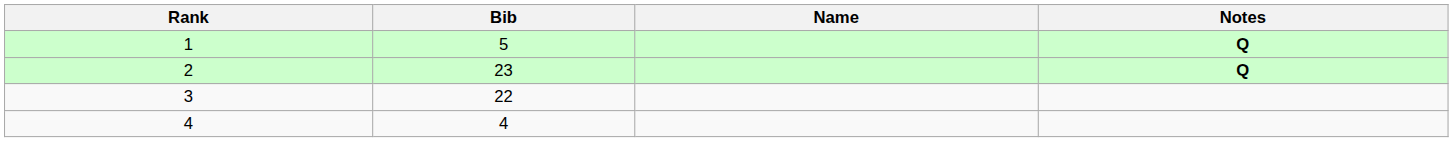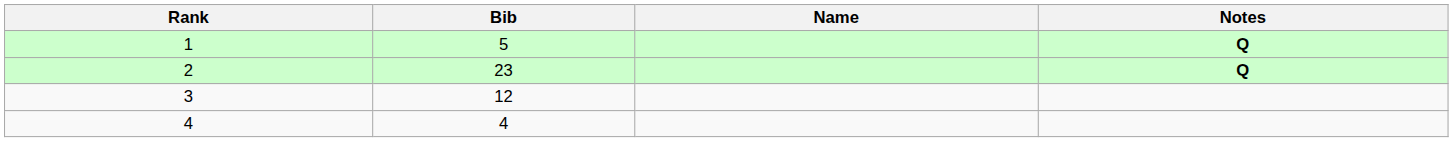3 | Bib: 22 -> 12
